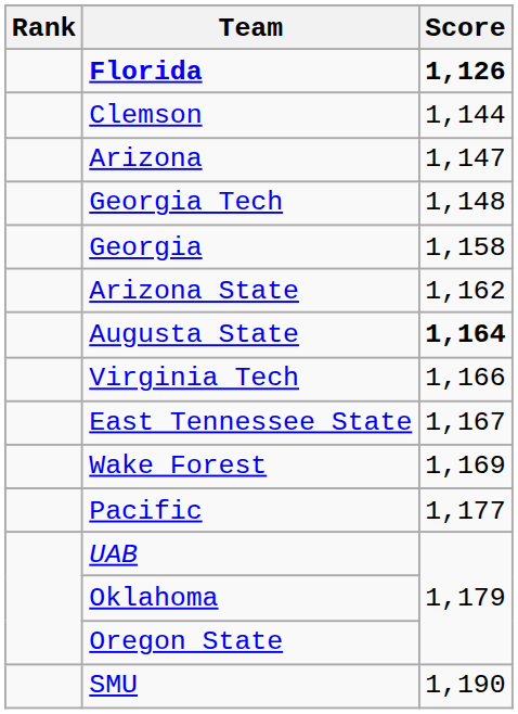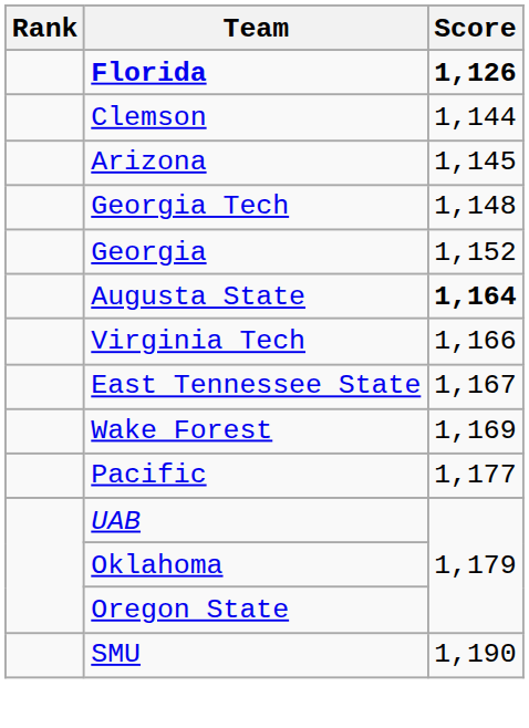Arizona | Score: 1,147 -> 1,145
Georgia | Score: 1,158 -> 1,152
- row: Arizona State | 1,162
